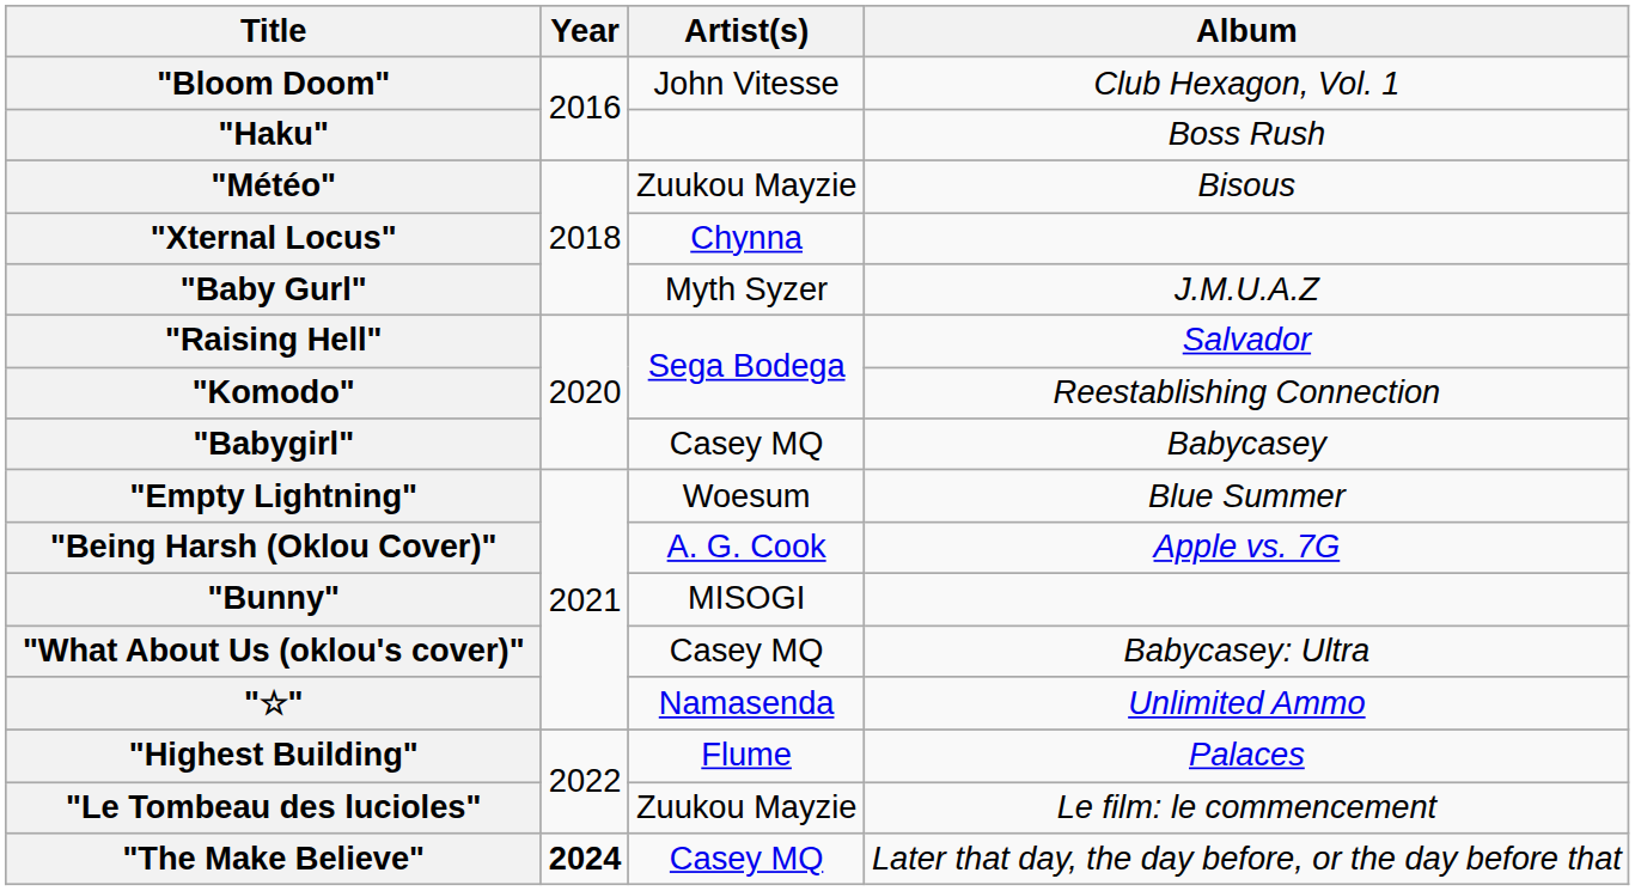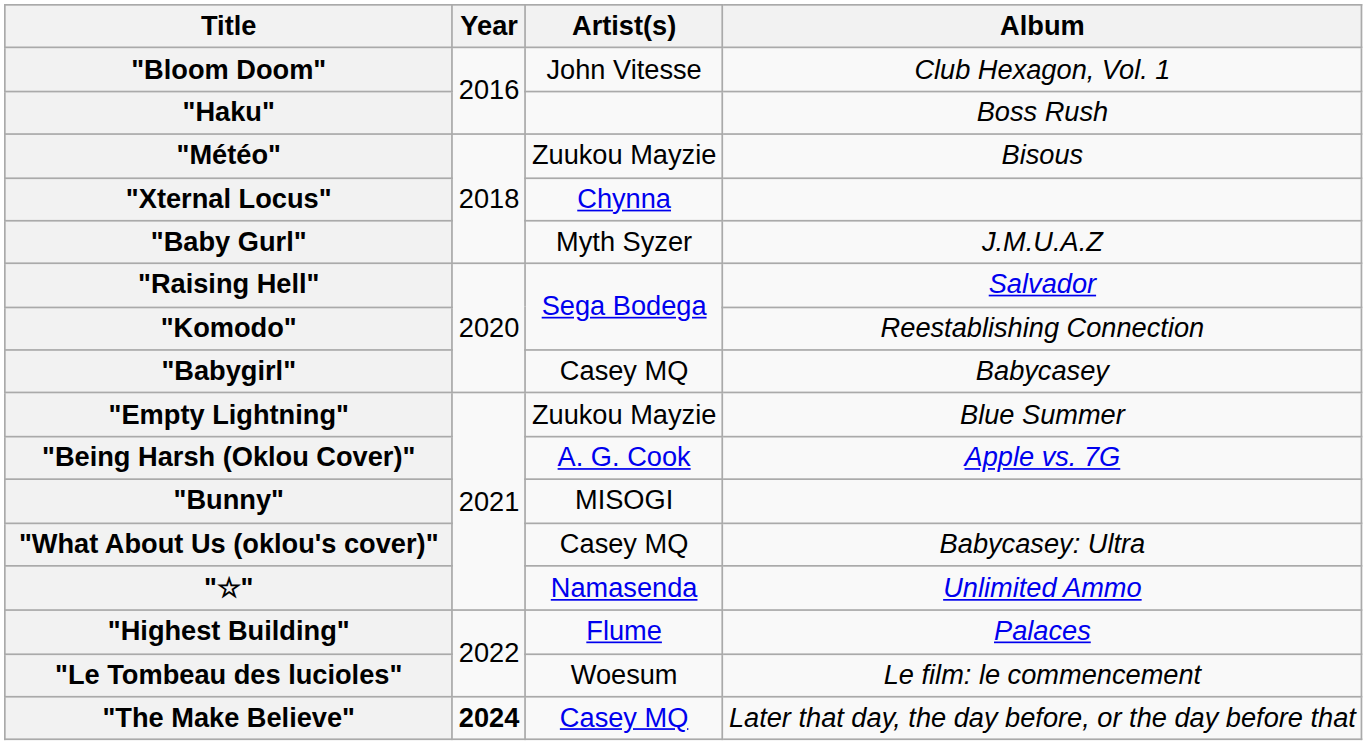"Empty Lightning" | Artist(s): Woesum -> Zuukou Mayzie
"Le Tombeau des lucioles" | Artist(s): Zuukou Mayzie -> Woesum
